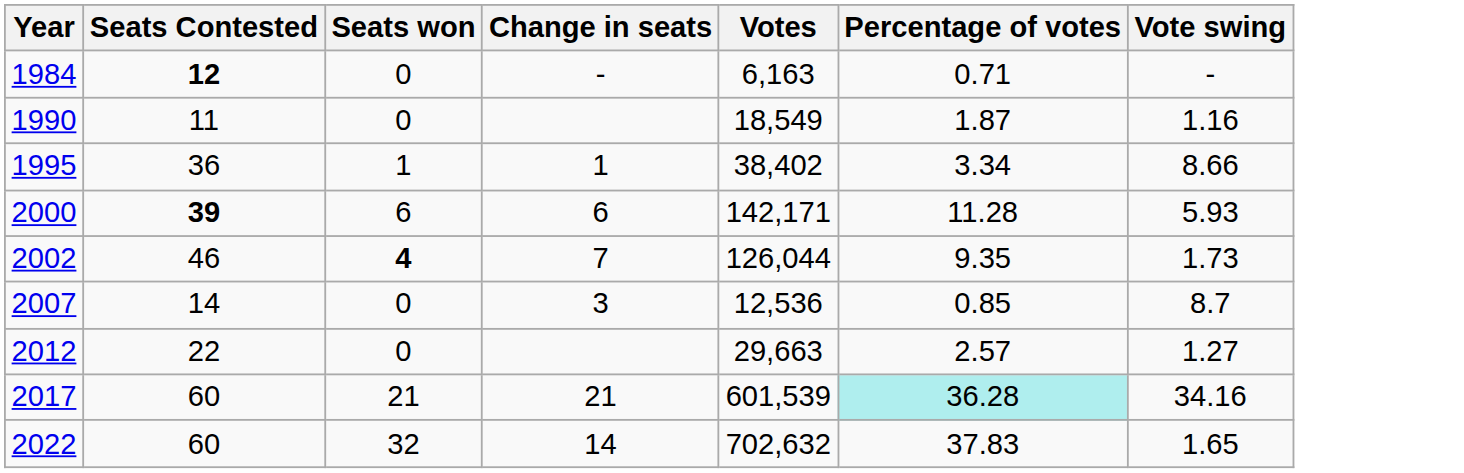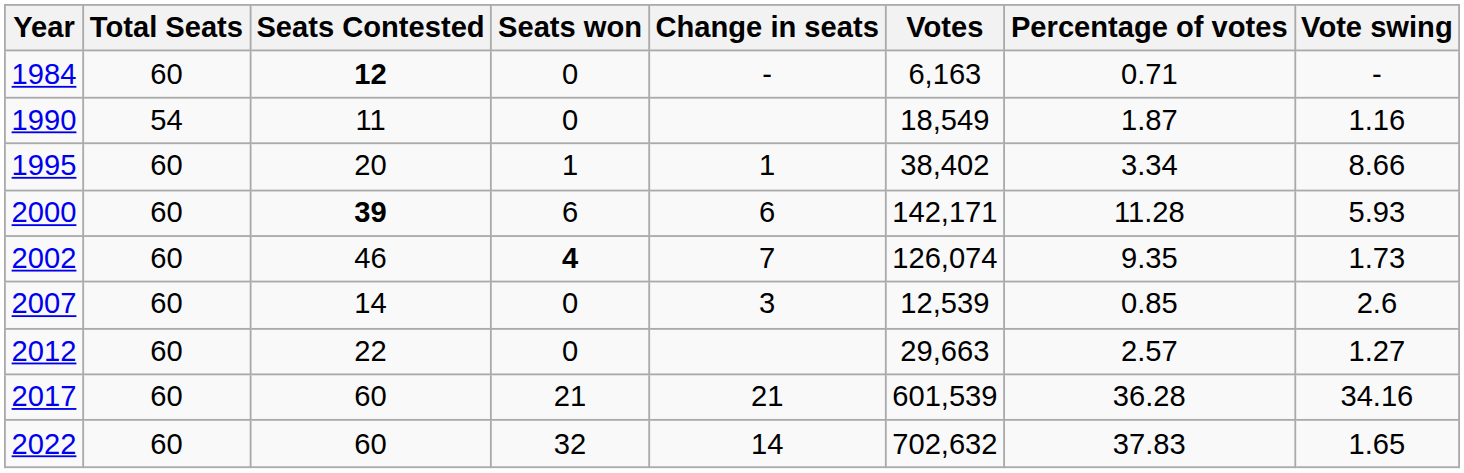+ column: Total Seats | 60 | 54 | 60 | 60 | 60 | 60 | 60 | 60 | 60
1995 | Seats Contested: 36 -> 20
2002 | Votes: 126,044 -> 126,074
2007 | Votes: 12,536 -> 12,539
2007 | Vote swing: 8.7 -> 2.6
2017 | Percentage of votes: paleturquoise background -> no background
